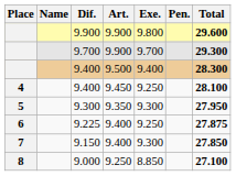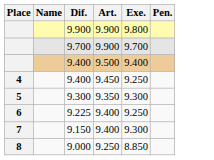- column: Total | 29.600 | 29.300 | 28.300 | 28.100 | 27.950 | 27.875 | 27.850 | 27.100
